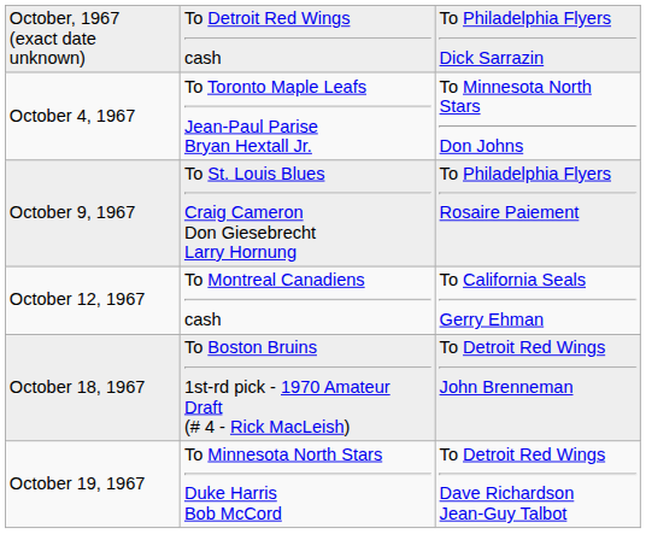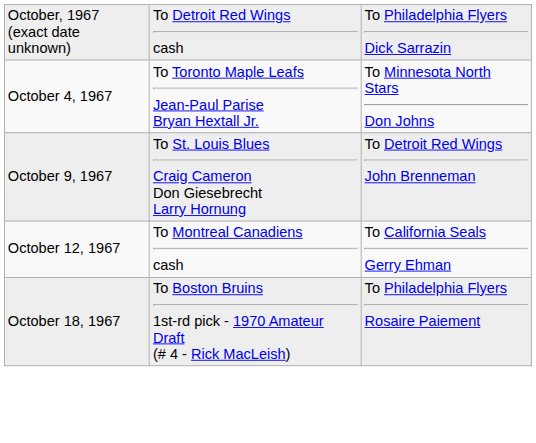October 9, 1967 | column 3: To Philadelphia Flyers Rosaire Paiement -> To Detroit Red Wings John Brenneman
October 18, 1967 | column 3: To Detroit Red Wings John Brenneman -> To Philadelphia Flyers Rosaire Paiement
- row: October 19, 1967 | To Minnesota North Stars Duke Harris Bob McCord | To Detroit Red Wings Dave Richardson Jean-Guy Talbot
